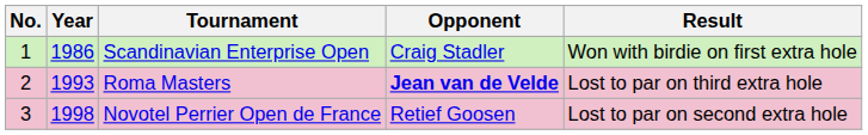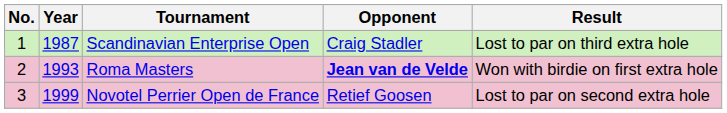Scandinavian Enterprise Open | Year: 1986 -> 1987
Scandinavian Enterprise Open | Result: Won with birdie on first extra hole -> Lost to par on third extra hole
Roma Masters | Result: Lost to par on third extra hole -> Won with birdie on first extra hole
Novotel Perrier Open de France | Year: 1998 -> 1999
